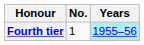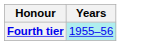- column: No. | 1
